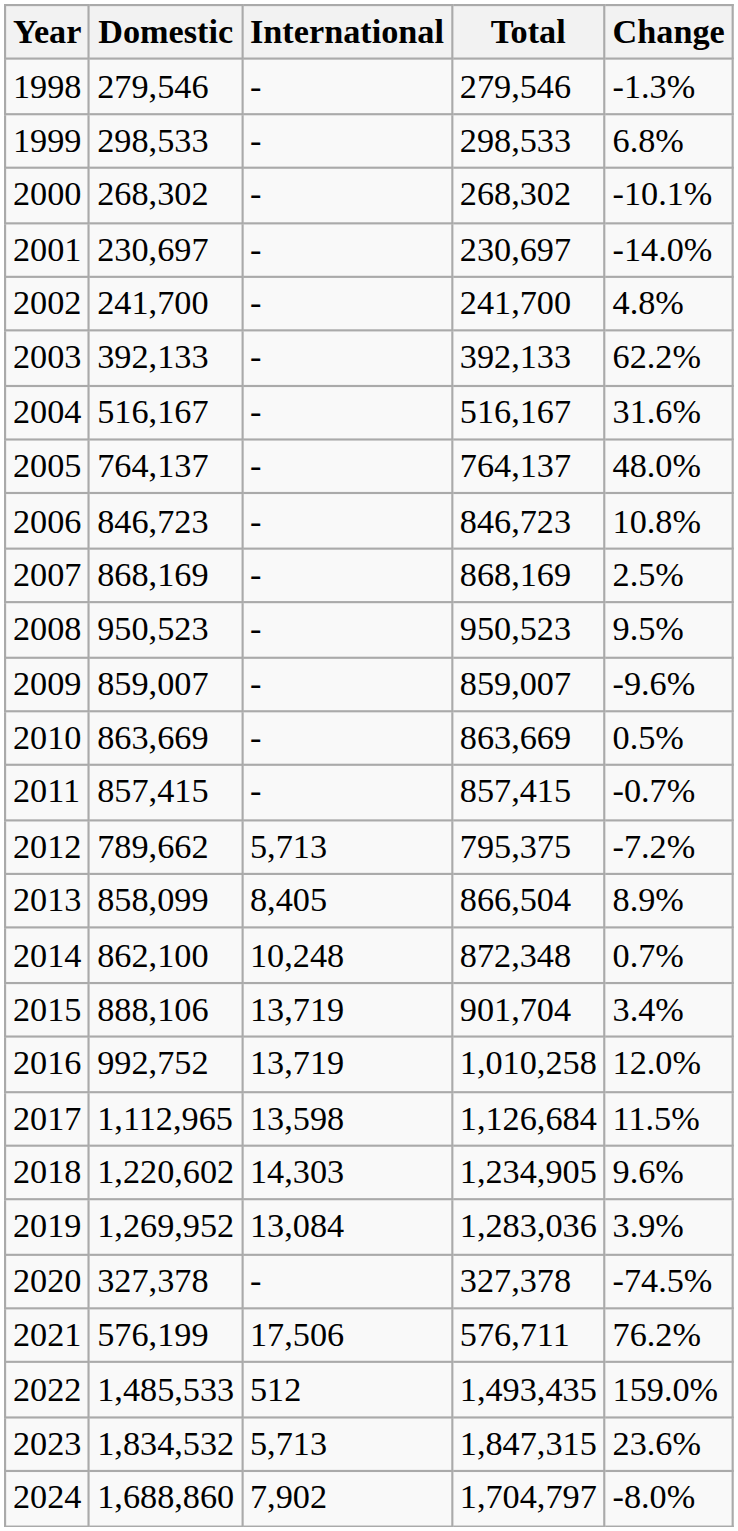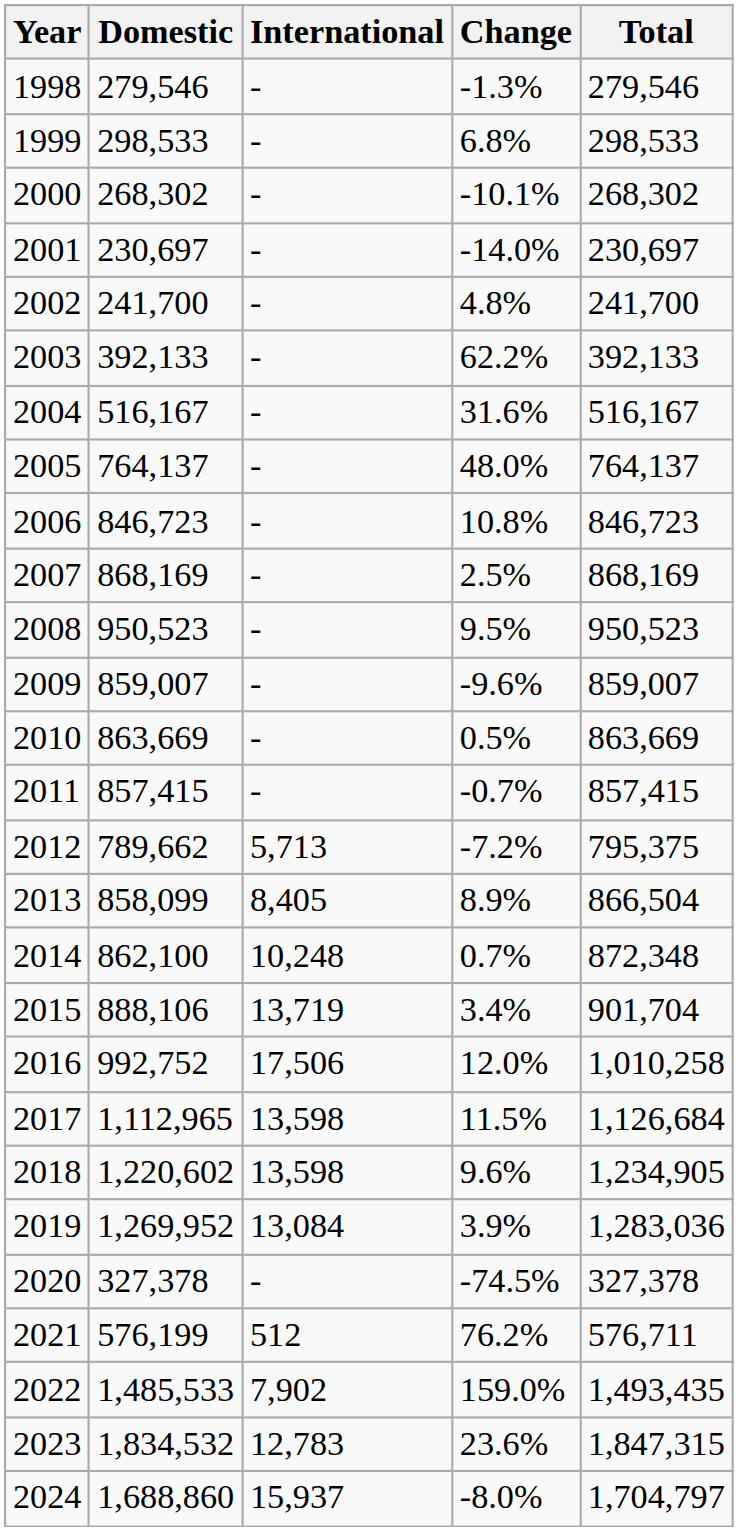columns swapped: Total <-> Change
2016 | International: 13,719 -> 17,506
2018 | International: 14,303 -> 13,598
2021 | International: 17,506 -> 512
2022 | International: 512 -> 7,902
2023 | International: 5,713 -> 12,783
2024 | International: 7,902 -> 15,937
